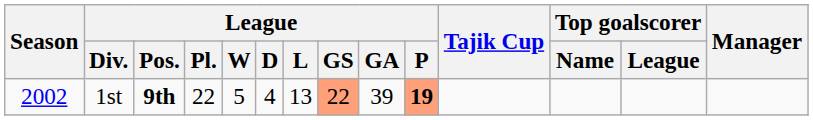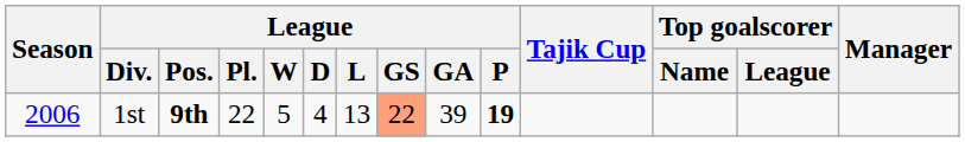1st | Season: 2002 -> 2006
1st | League / P: lightsalmon background -> no background
